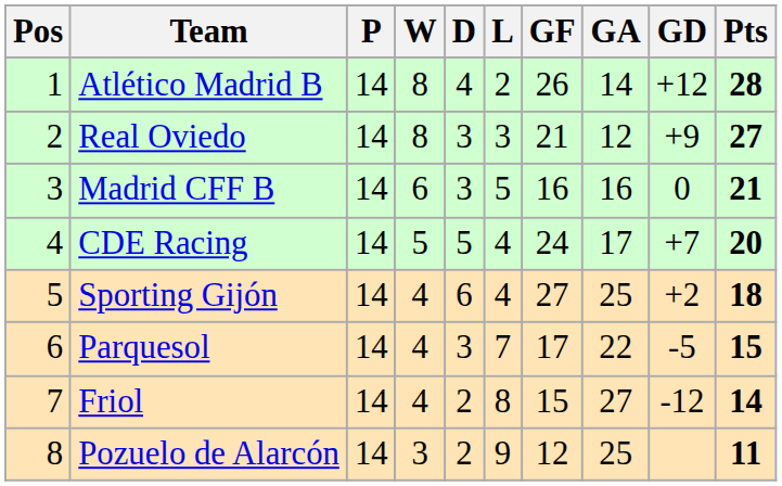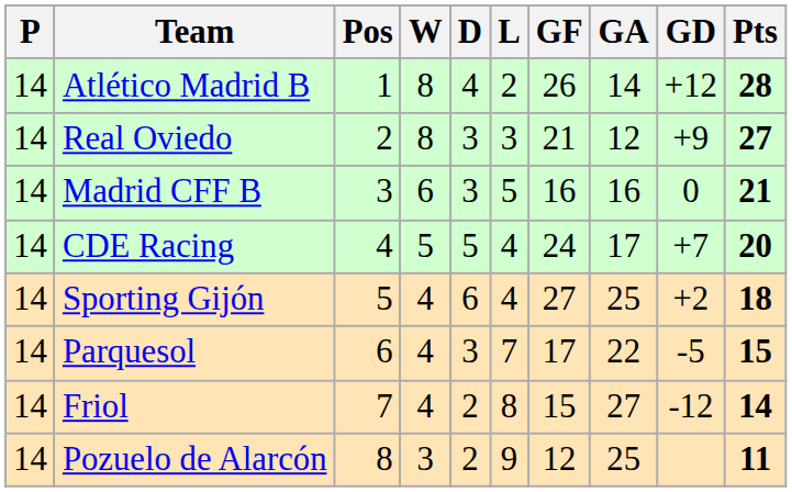columns swapped: Pos <-> P
